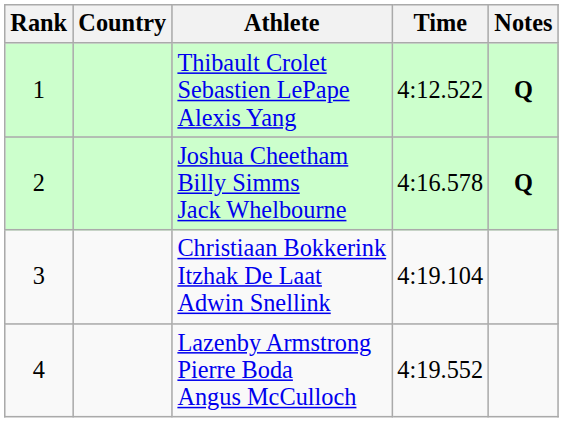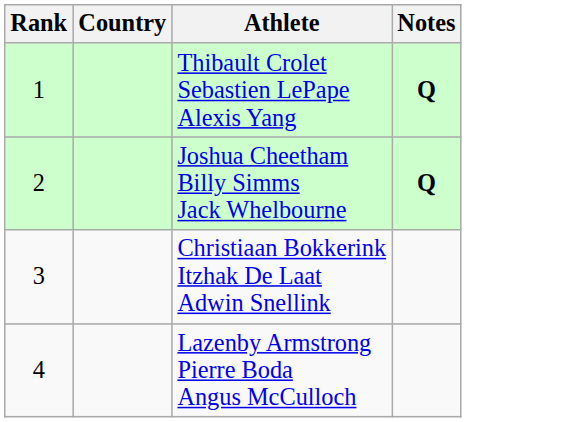- column: Time | 4:12.522 | 4:16.578 | 4:19.104 | 4:19.552
